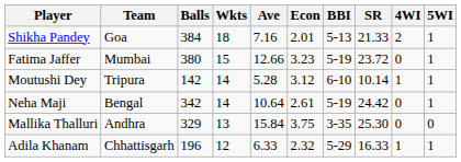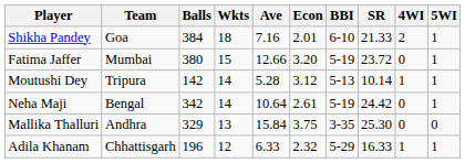Shikha Pandey | BBI: 5-13 -> 6-10
Fatima Jaffer | Econ: 3.23 -> 3.20
Moutushi Dey | BBI: 6-10 -> 5-13
